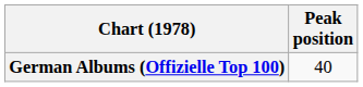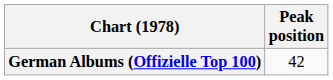German Albums (Offizielle Top 100) | Peak position: 40 -> 42
